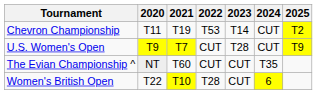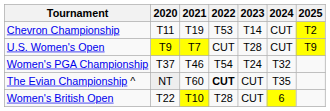+ row: Women's PGA Championship | T37 | T46 | T54 | T24 | T32
The Evian Championship ^ | 2022: normal -> bold
